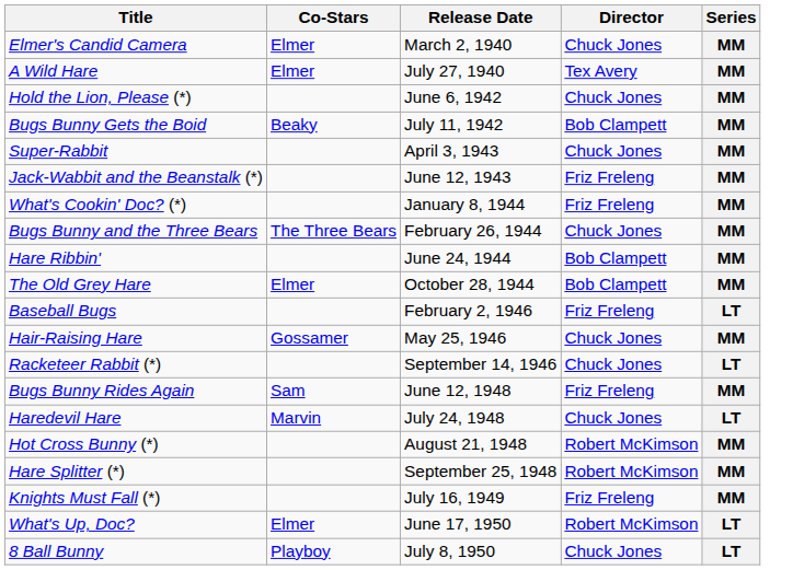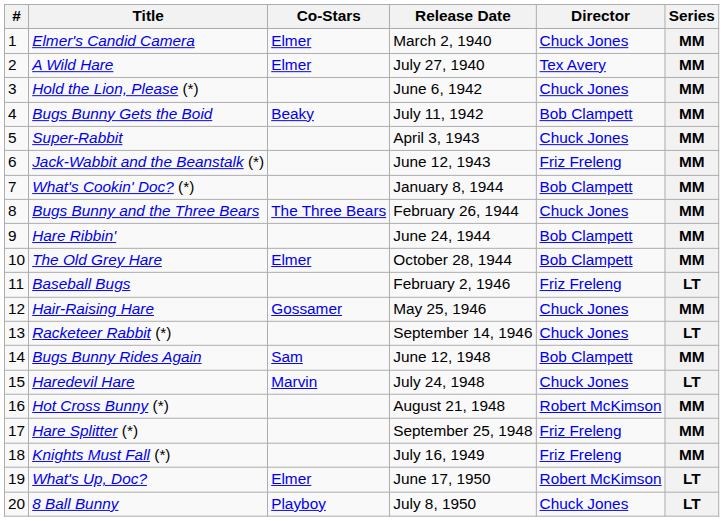+ column: # | 1 | 2 | 3 | 4 | 5 | 6 | 7 | 8 | 9 | 10 | 11 | 12 | 13 | 14 | 15 | 16 | 17 | 18 | 19 | 20
What's Cookin' Doc? (*) | Director: Friz Freleng -> Bob Clampett
Bugs Bunny Rides Again | Director: Friz Freleng -> Bob Clampett
Hare Splitter (*) | Director: Robert McKimson -> Friz Freleng
